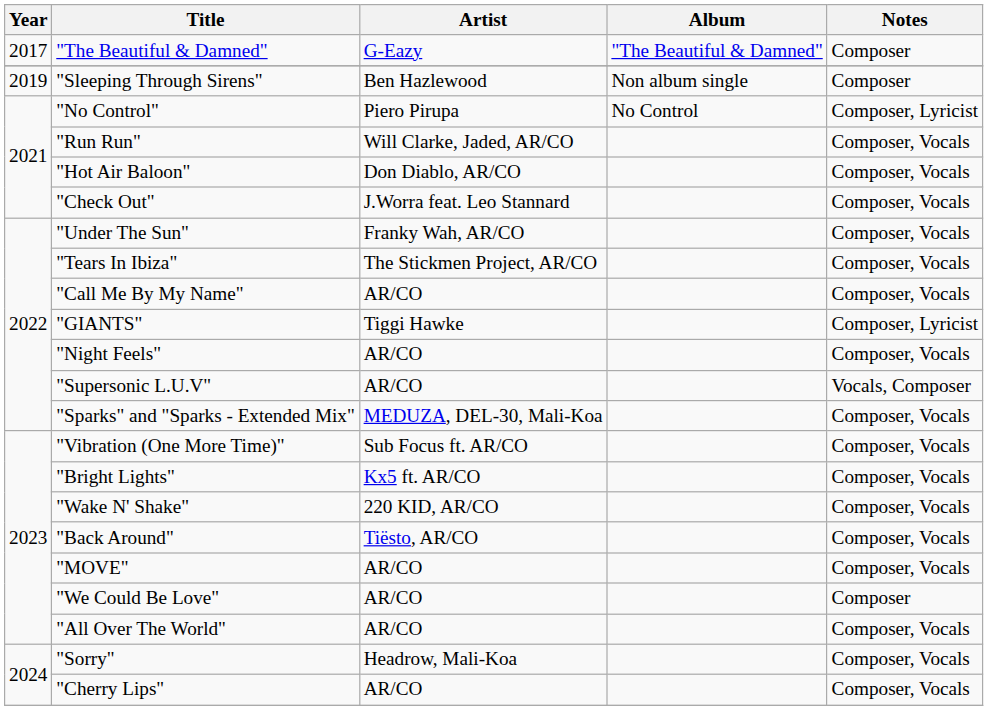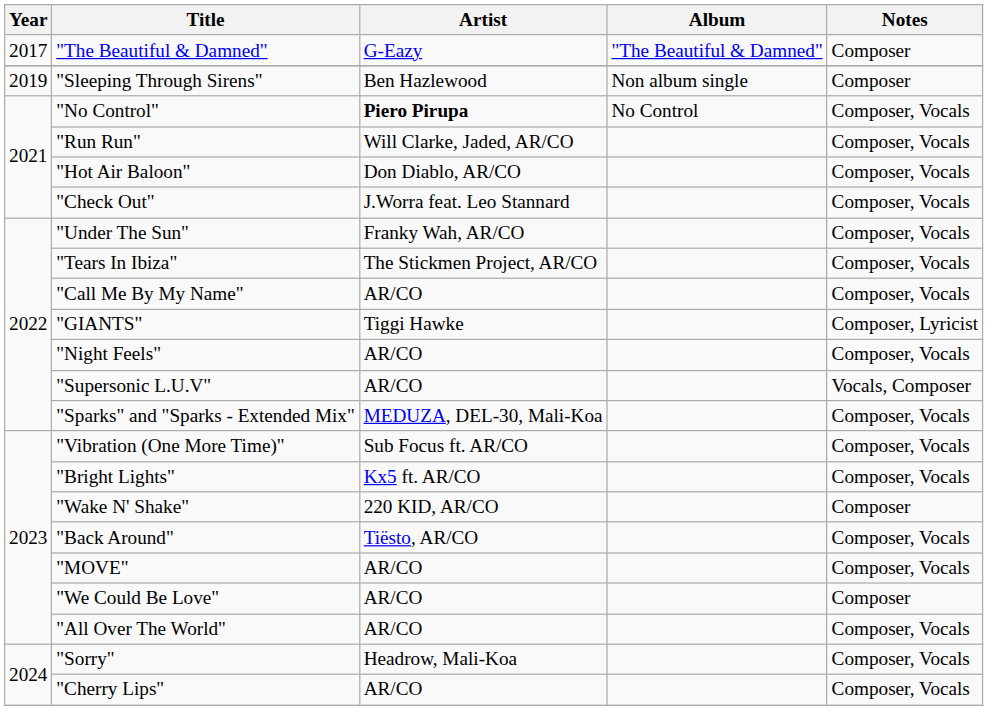"No Control" | Artist: normal -> bold
"No Control" | Notes: Composer, Lyricist -> Composer, Vocals
"Wake N' Shake" | Notes: Composer, Vocals -> Composer
